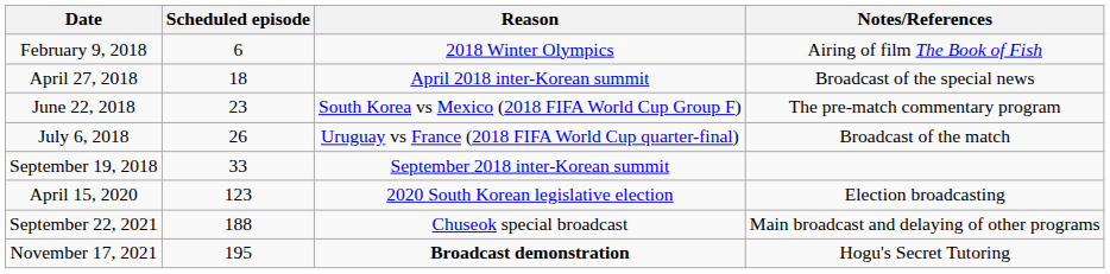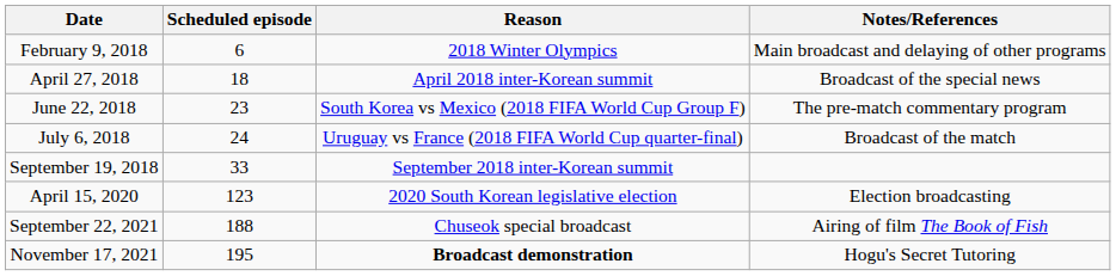February 9, 2018 | Notes/References: Airing of film The Book of Fish -> Main broadcast and delaying of other programs
July 6, 2018 | Scheduled episode: 26 -> 24
September 22, 2021 | Notes/References: Main broadcast and delaying of other programs -> Airing of film The Book of Fish
